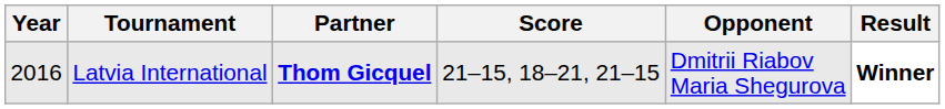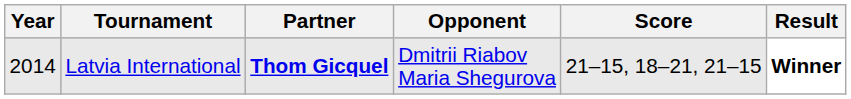columns swapped: Opponent <-> Score
Latvia International | Year: 2016 -> 2014
